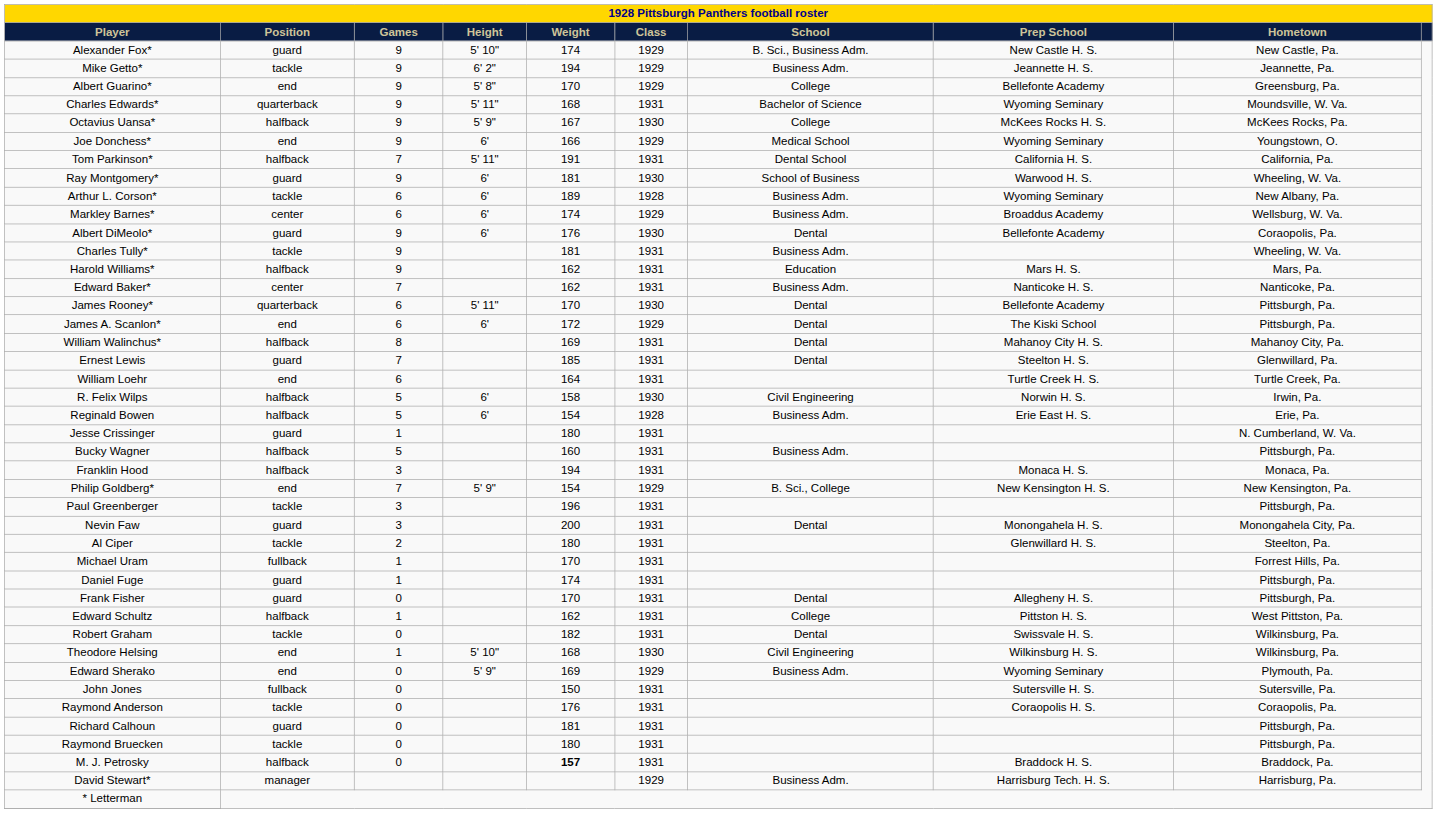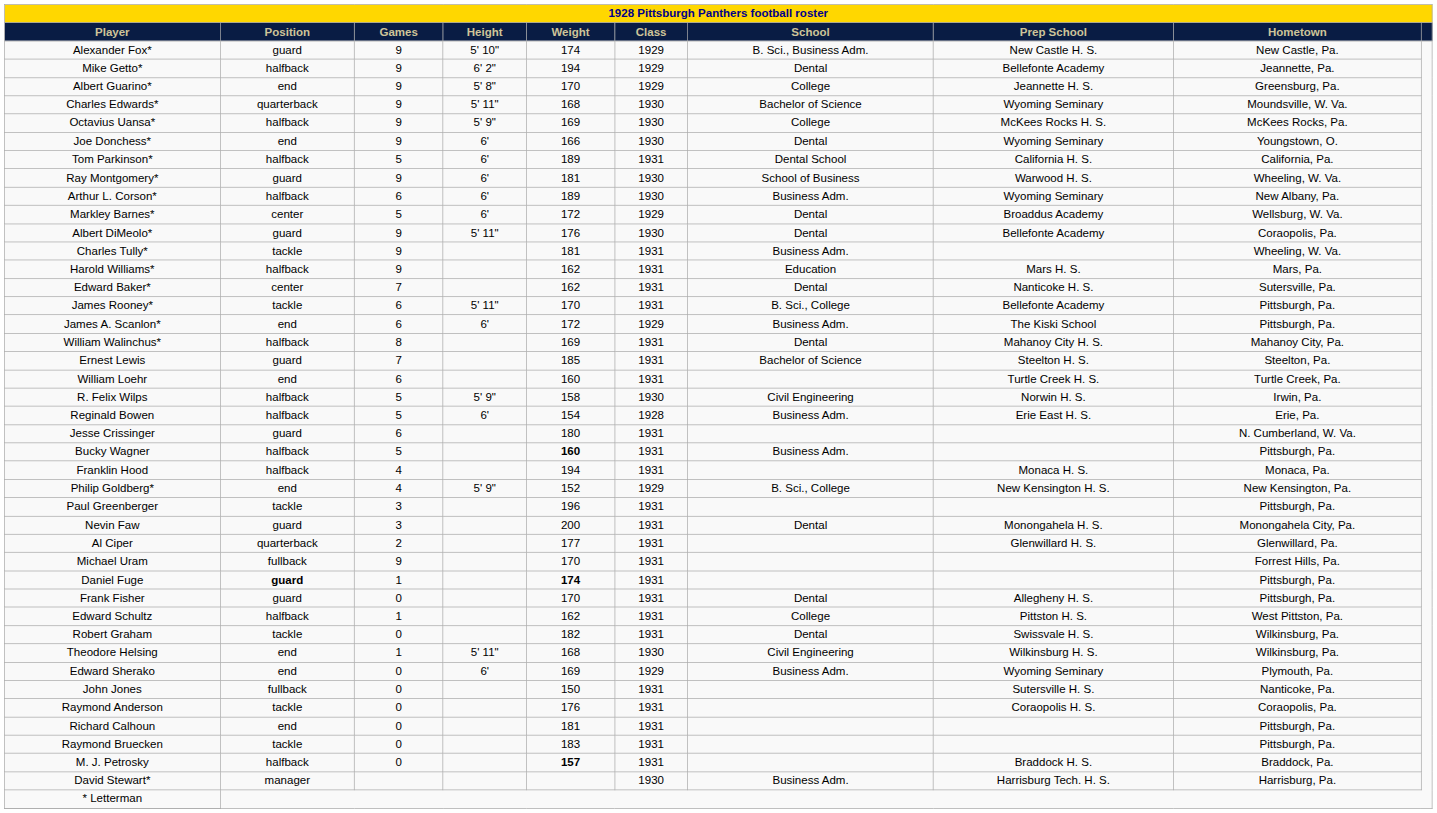Mike Getto* | Position: tackle -> halfback
Mike Getto* | School: Business Adm. -> Dental
Mike Getto* | Prep School: Jeannette H. S. -> Bellefonte Academy
Albert Guarino* | Prep School: Bellefonte Academy -> Jeannette H. S.
Charles Edwards* | Class: 1931 -> 1930
Octavius Uansa* | Weight: 167 -> 169
Joe Donchess* | Class: 1929 -> 1930
Joe Donchess* | School: Medical School -> Dental
Tom Parkinson* | Games: 7 -> 5
Tom Parkinson* | Height: 5' 11" -> 6'
Tom Parkinson* | Weight: 191 -> 189
Arthur L. Corson* | Position: tackle -> halfback
Arthur L. Corson* | Class: 1928 -> 1930
Markley Barnes* | Games: 6 -> 5
Markley Barnes* | Weight: 174 -> 172
Markley Barnes* | School: Business Adm. -> Dental
Albert DiMeolo* | Height: 6' -> 5' 11"
Edward Baker* | School: Business Adm. -> Dental
Edward Baker* | Hometown: Nanticoke, Pa. -> Sutersville, Pa.
James Rooney* | Position: quarterback -> tackle
James Rooney* | Class: 1930 -> 1931
James Rooney* | School: Dental -> B. Sci., College
James A. Scanlon* | School: Dental -> Business Adm.
Ernest Lewis | School: Dental -> Bachelor of Science
Ernest Lewis | Hometown: Glenwillard, Pa. -> Steelton, Pa.
William Loehr | Weight: 164 -> 160
R. Felix Wilps | Height: 6' -> 5' 9"
Jesse Crissinger | Games: 1 -> 6
Bucky Wagner | Weight: normal -> bold
Franklin Hood | Games: 3 -> 4
Philip Goldberg* | Games: 7 -> 4
Philip Goldberg* | Weight: 154 -> 152
Al Ciper | Position: tackle -> quarterback
Al Ciper | Weight: 180 -> 177
Al Ciper | Hometown: Steelton, Pa. -> Glenwillard, Pa.
Michael Uram | Games: 1 -> 9
Daniel Fuge | Position: normal -> bold
Daniel Fuge | Weight: normal -> bold
Theodore Helsing | Height: 5' 10" -> 5' 11"
Edward Sherako | Height: 5' 9" -> 6'
John Jones | Hometown: Sutersville, Pa. -> Nanticoke, Pa.
Richard Calhoun | Position: guard -> end
Raymond Bruecken | Weight: 180 -> 183
David Stewart* | Class: 1929 -> 1930
